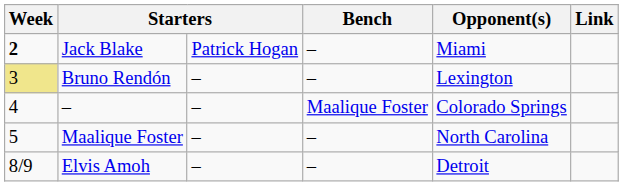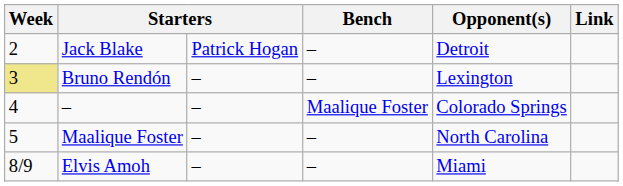Jack Blake | Week: bold -> normal
Jack Blake | Opponent(s): Miami -> Detroit
Elvis Amoh | Opponent(s): Detroit -> Miami
